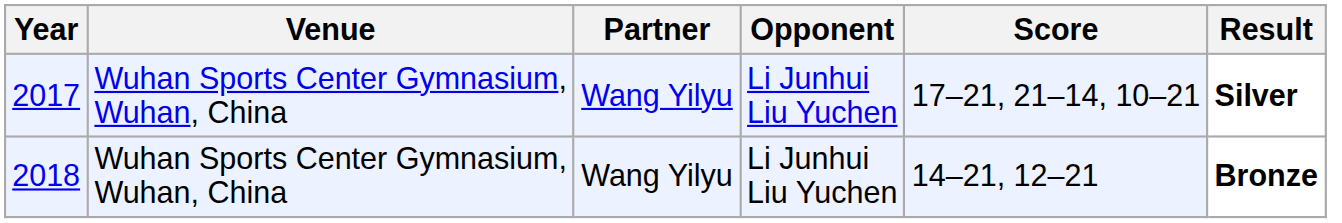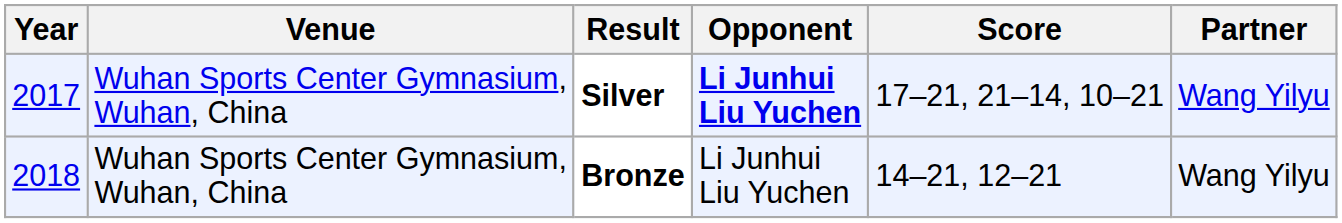columns swapped: Partner <-> Result
2017 | Opponent: normal -> bold
